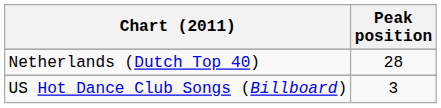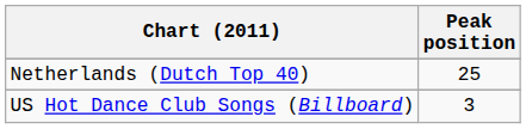Netherlands (Dutch Top 40) | Peak position: 28 -> 25
